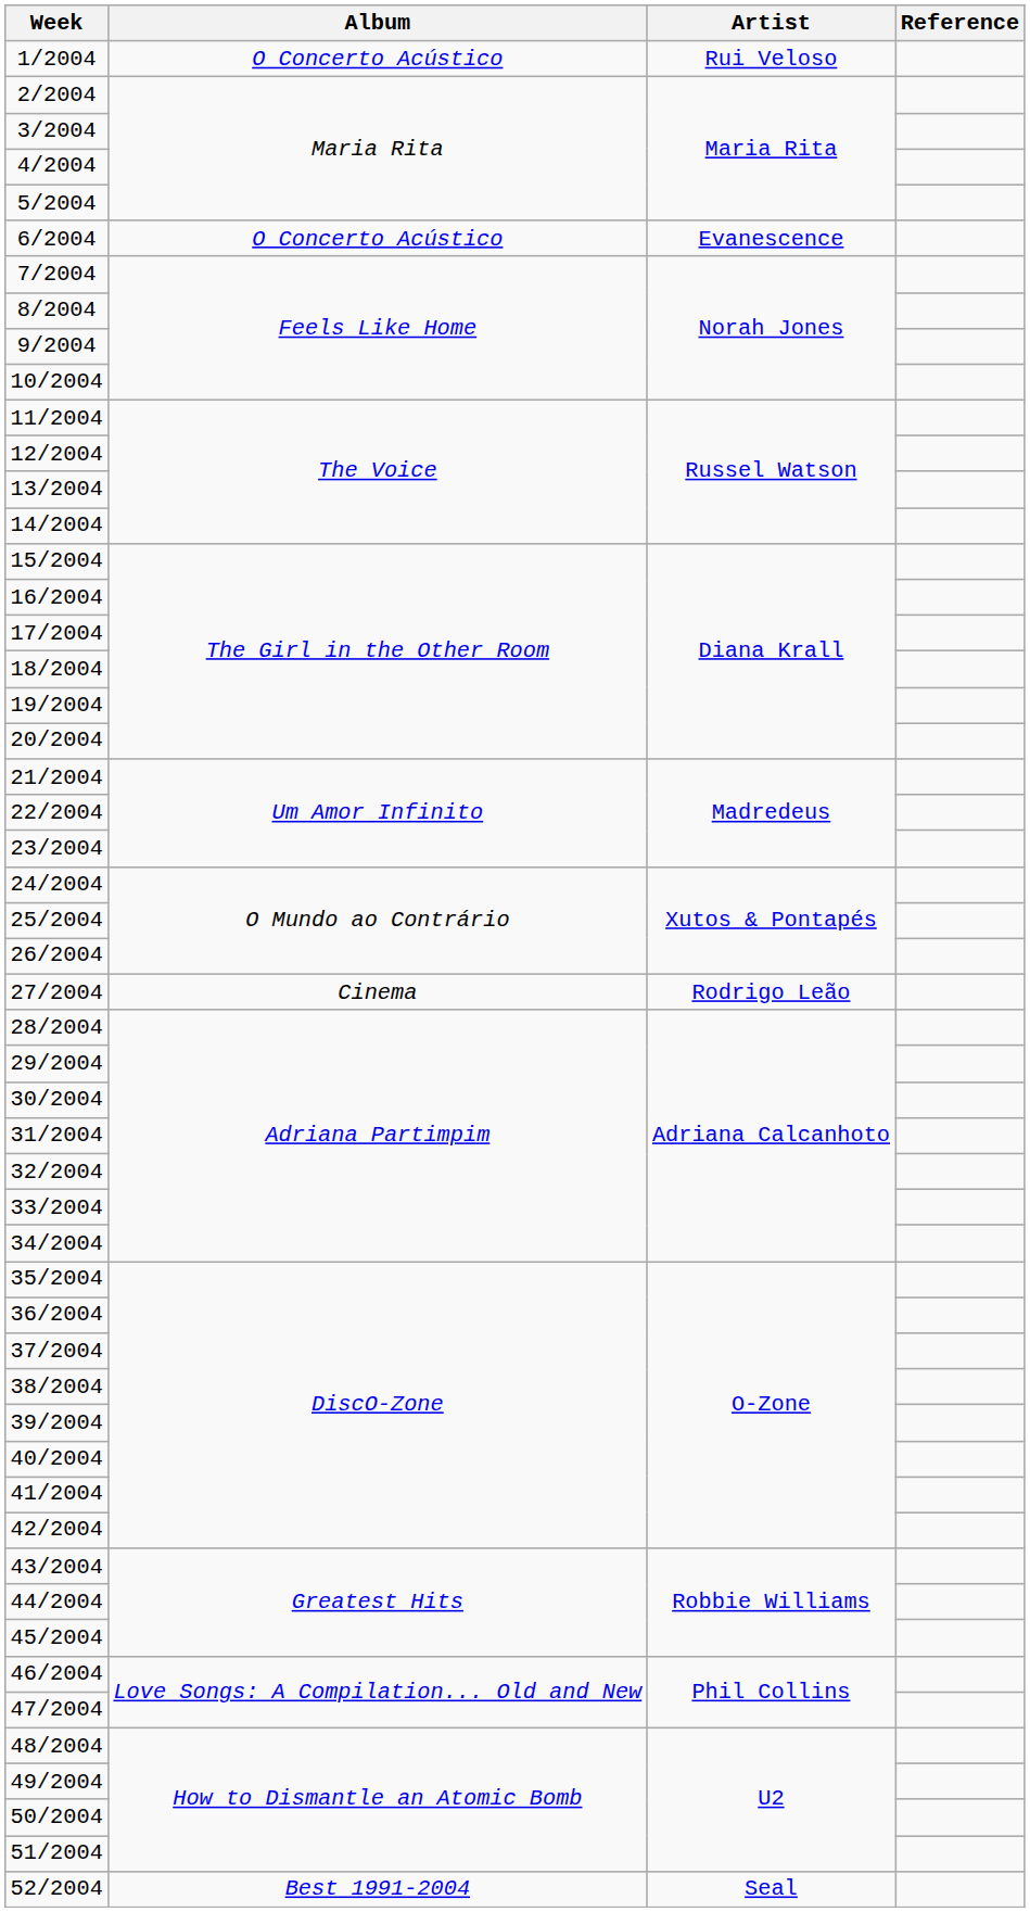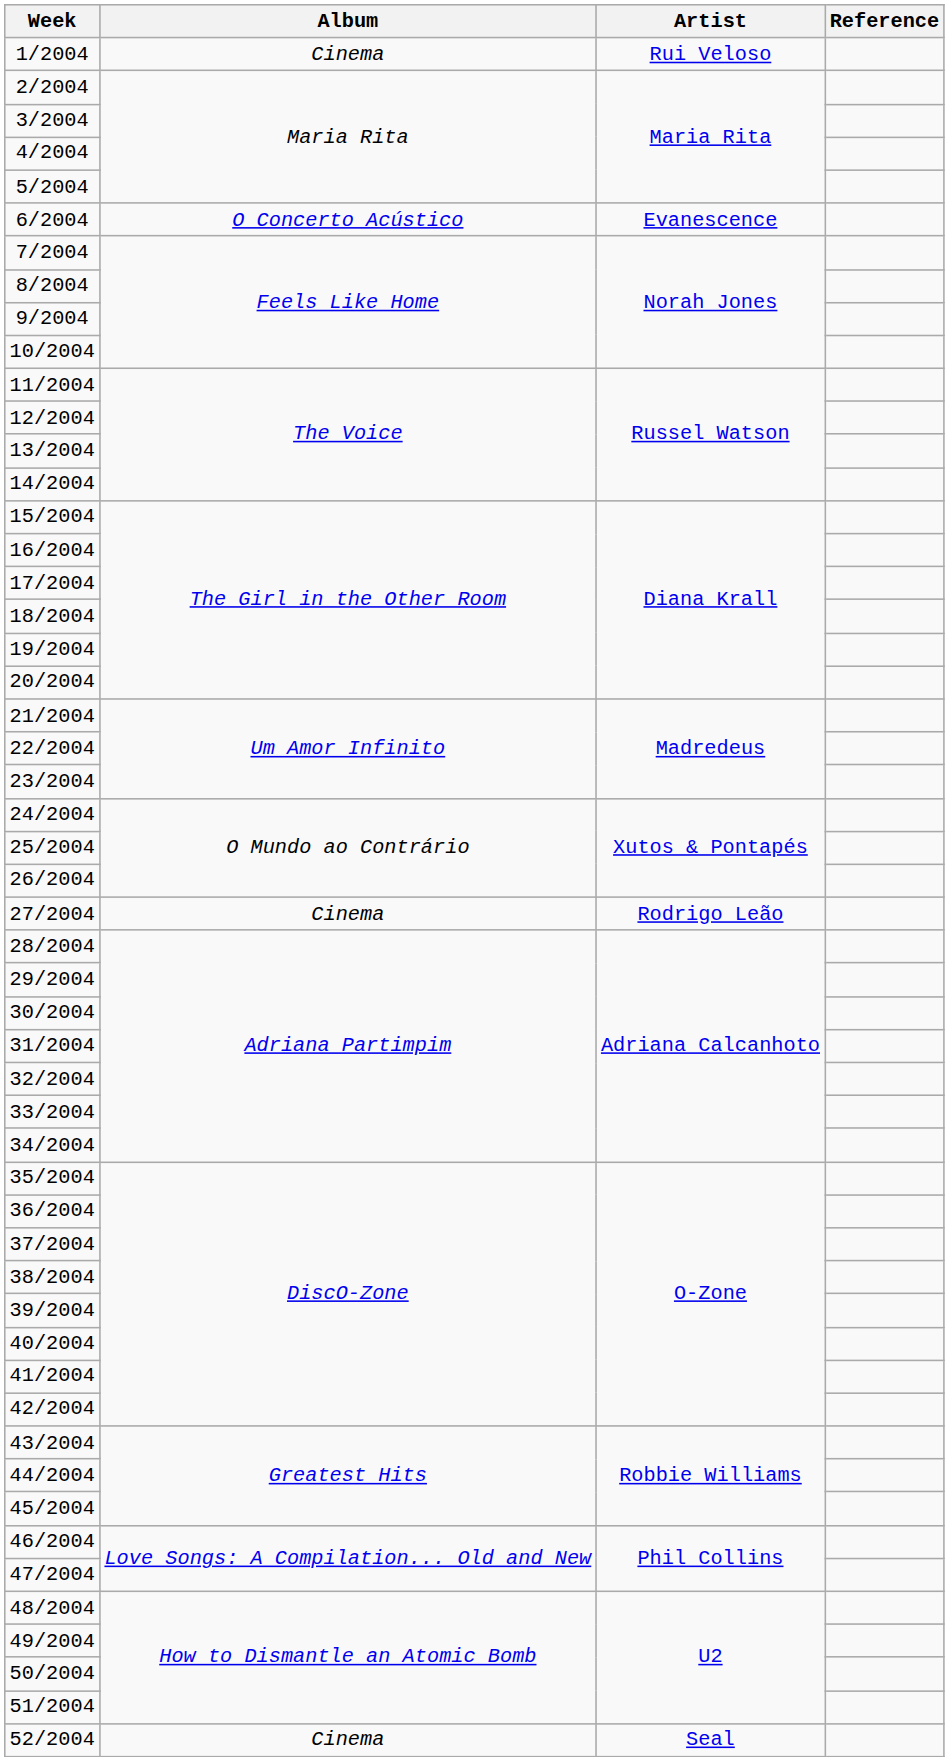1/2004 | Album: O Concerto Acústico -> Cinema
52/2004 | Album: Best 1991-2004 -> Cinema
